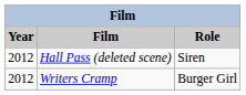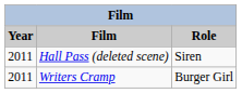Hall Pass (deleted scene) | Year: 2012 -> 2011
Writers Cramp | Year: 2012 -> 2011
